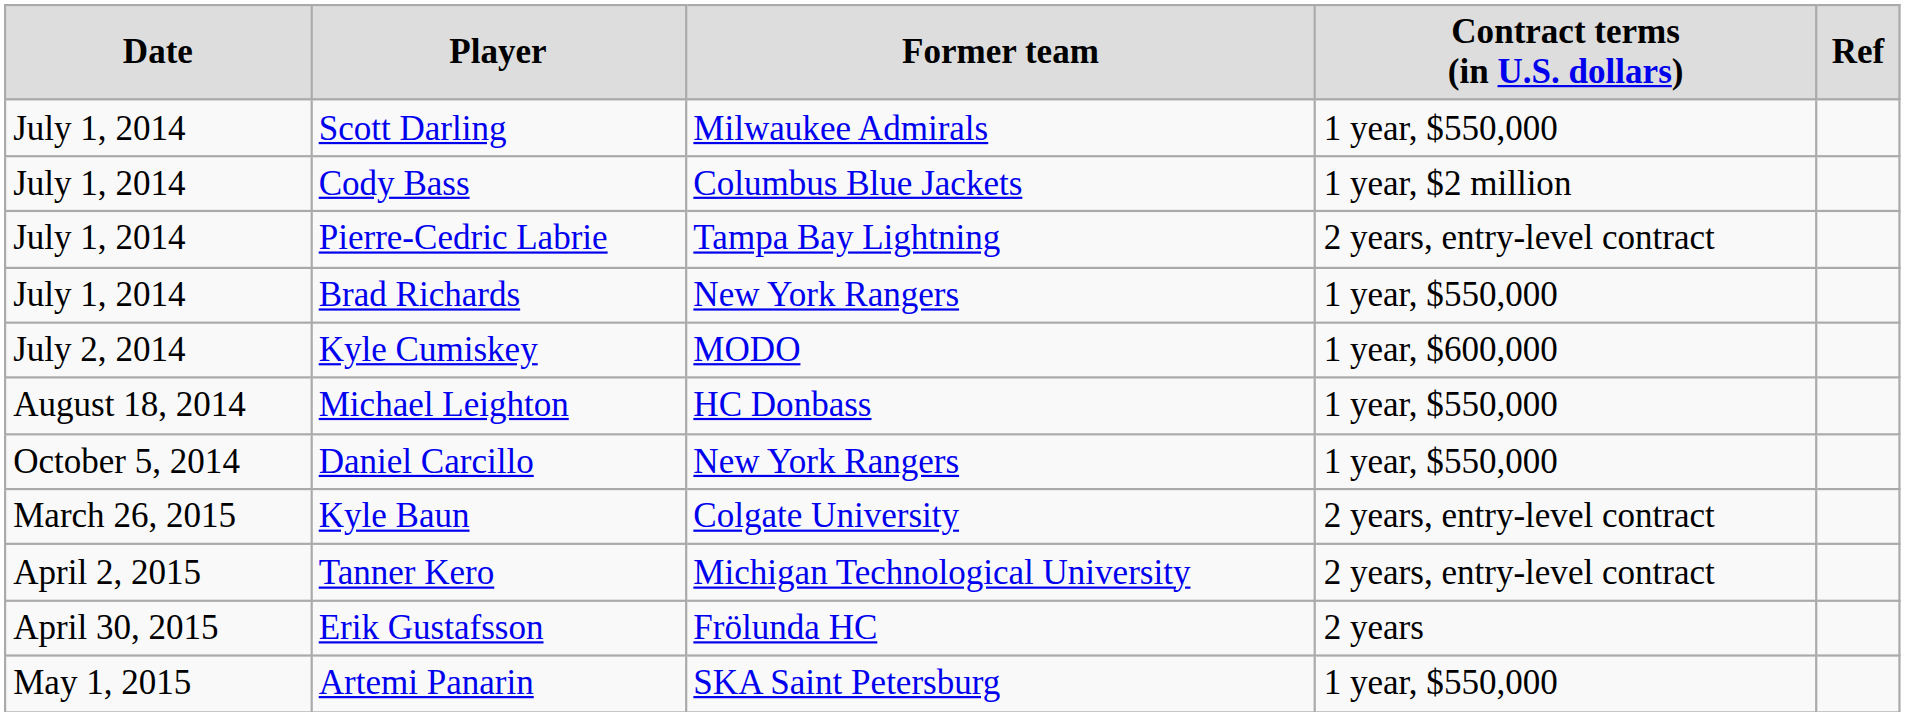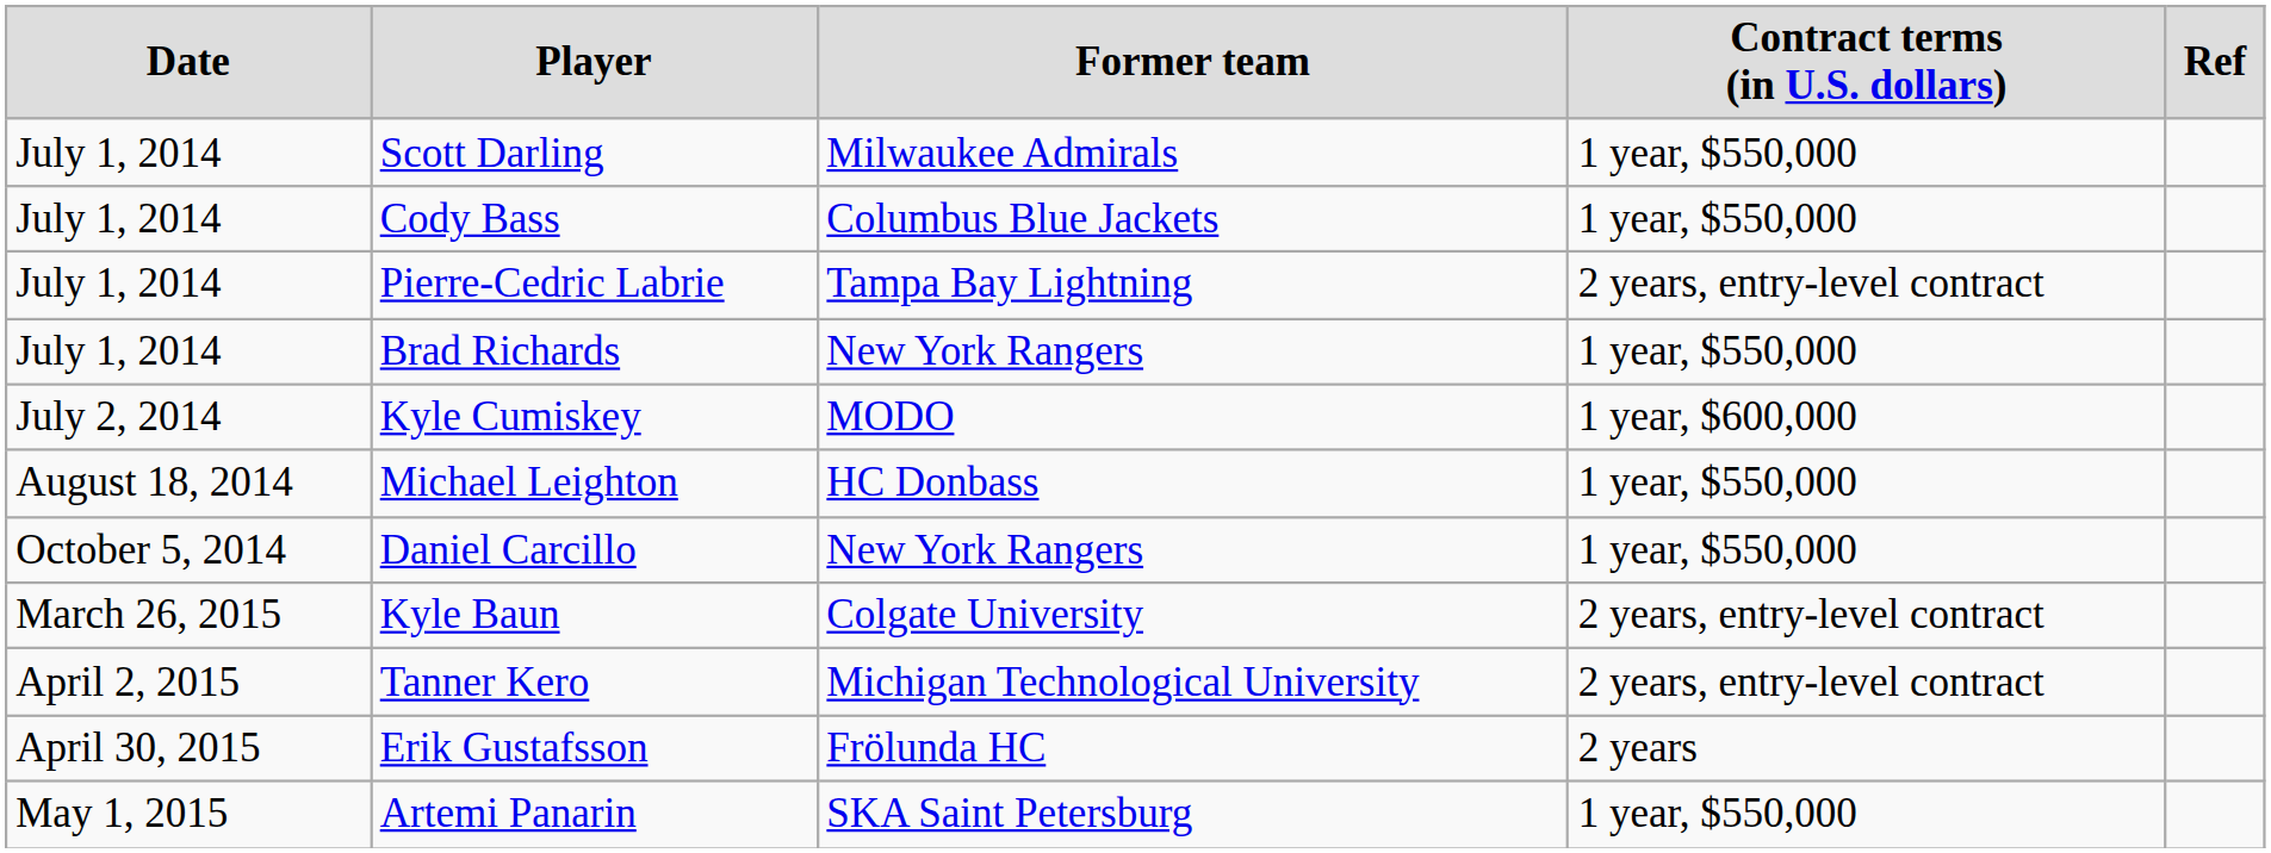Cody Bass | column 4: 1 year, $2 million -> 1 year, $550,000
